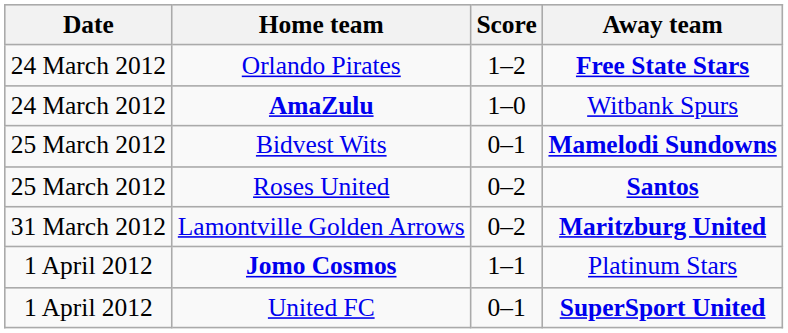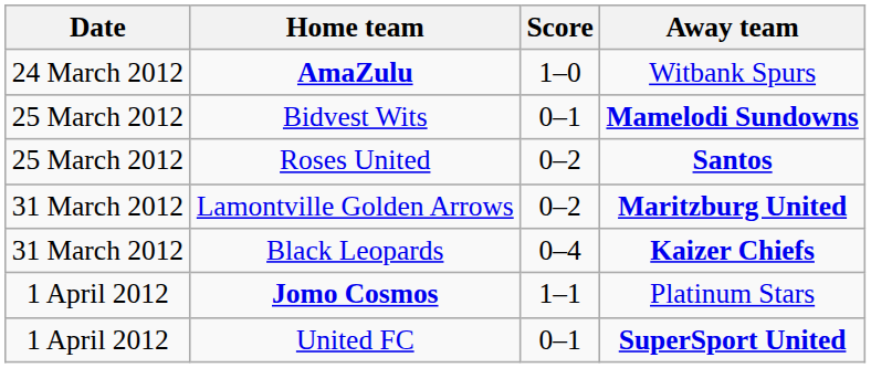- row: 24 March 2012 | Orlando Pirates | 1–2 | Free State Stars
+ row: 31 March 2012 | Black Leopards | 0–4 | Kaizer Chiefs
